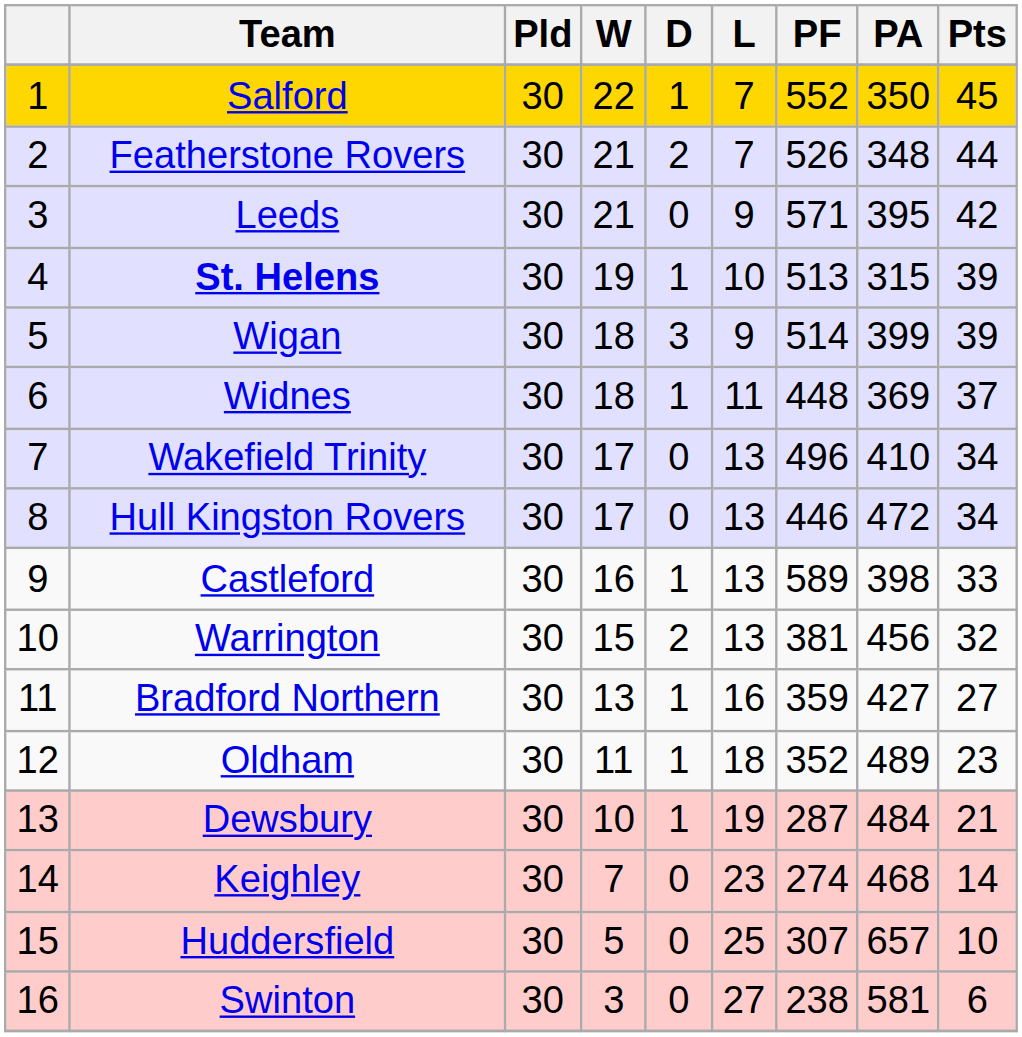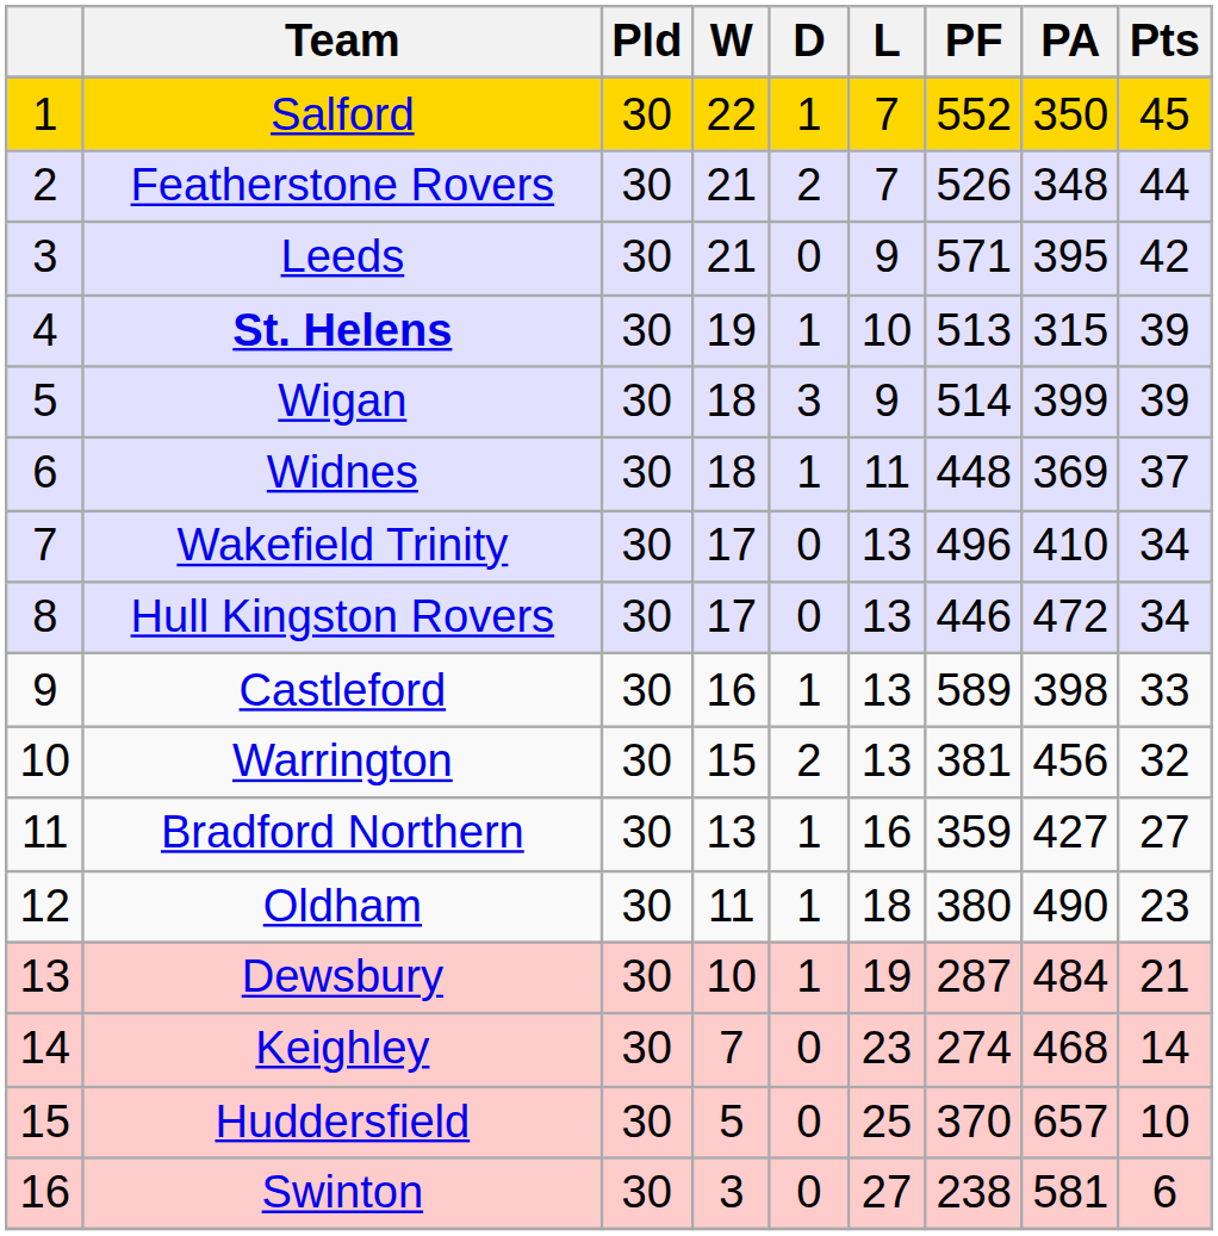Oldham | PF: 352 -> 380
Oldham | PA: 489 -> 490
Huddersfield | PF: 307 -> 370
